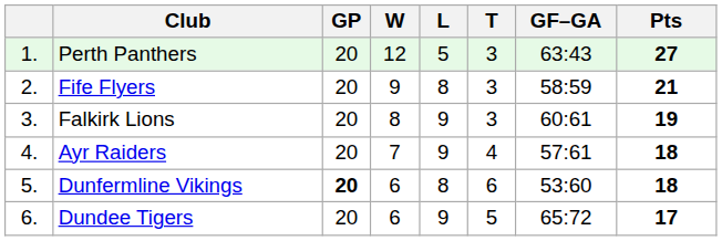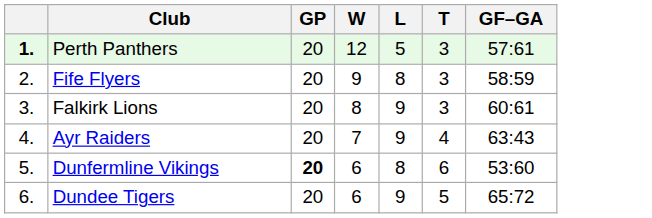- column: Pts | 27 | 21 | 19 | 18 | 18 | 17
Perth Panthers | column 1: normal -> bold
Perth Panthers | GF–GA: 63:43 -> 57:61
Ayr Raiders | GF–GA: 57:61 -> 63:43
